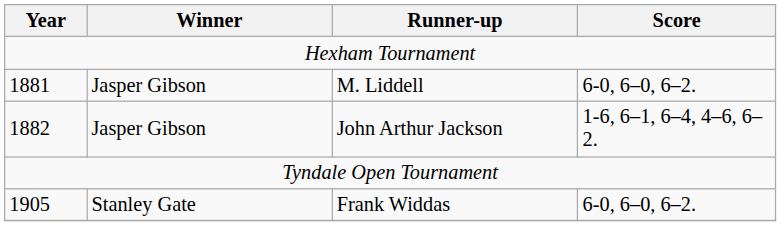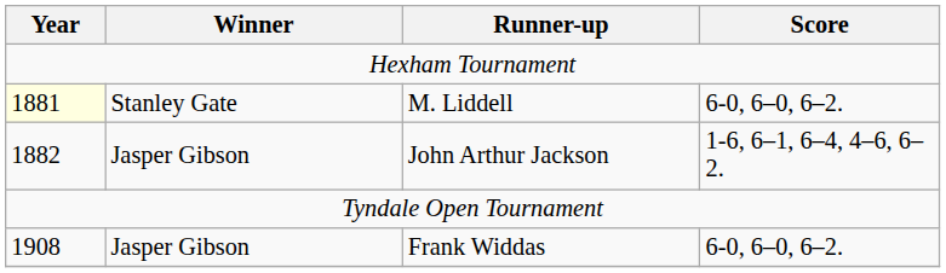M. Liddell | Year: no background -> lightyellow background
M. Liddell | Winner: Jasper Gibson -> Stanley Gate
Frank Widdas | Year: 1905 -> 1908
Frank Widdas | Winner: Stanley Gate -> Jasper Gibson
